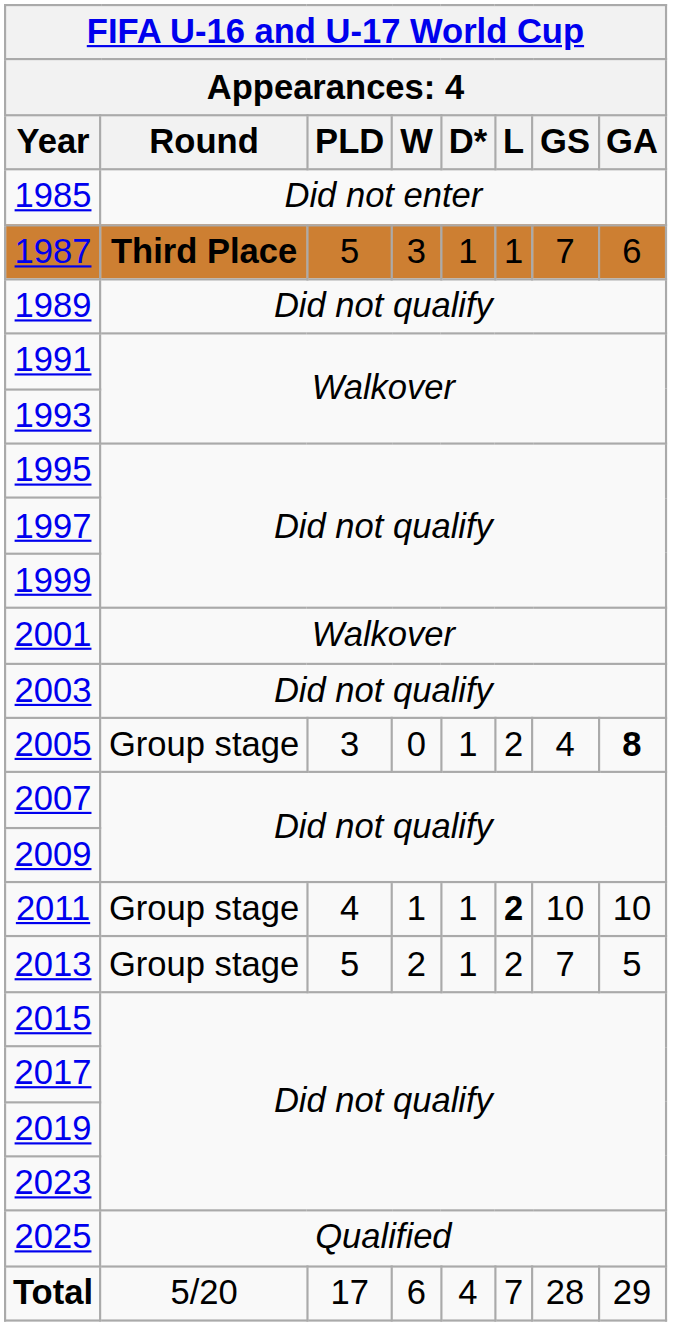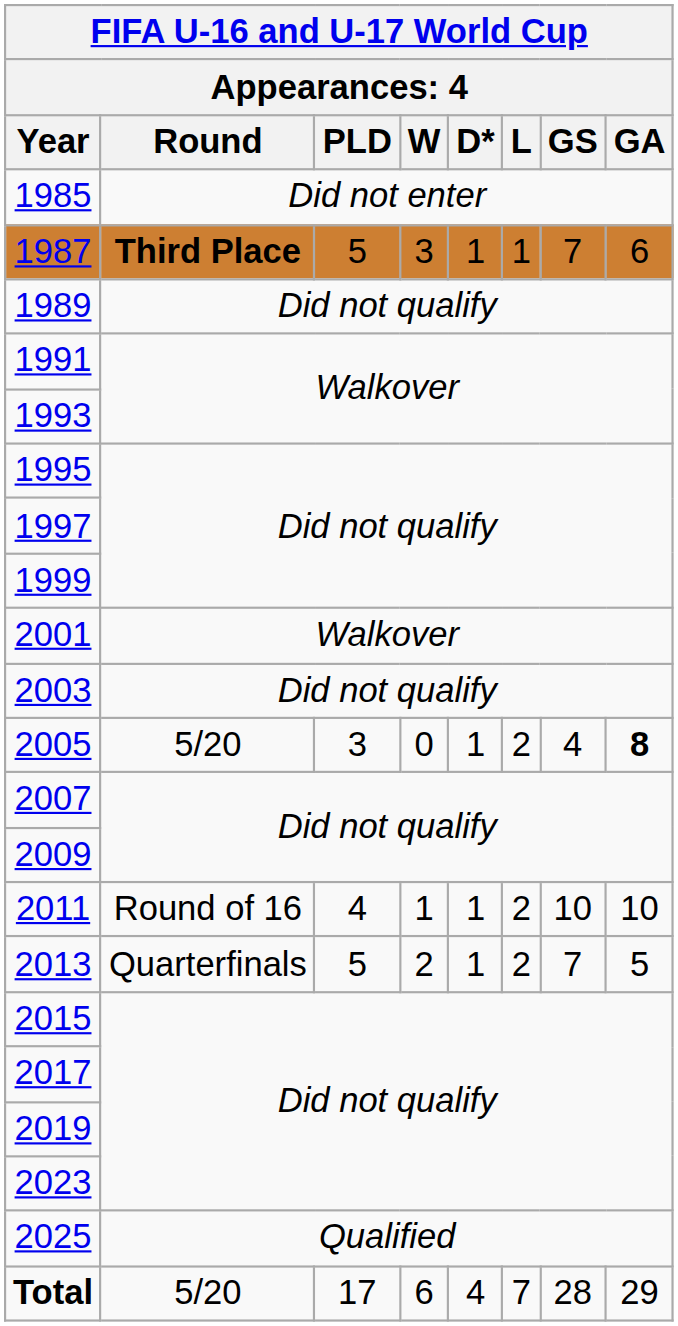2005 | Round: Group stage -> 5/20
2011 | Round: Group stage -> Round of 16
2011 | L: bold -> normal
2013 | Round: Group stage -> Quarterfinals
